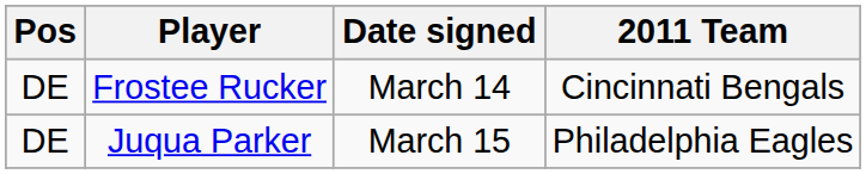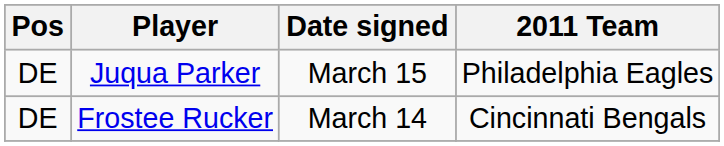rows swapped: Juqua Parker <-> Frostee Rucker
